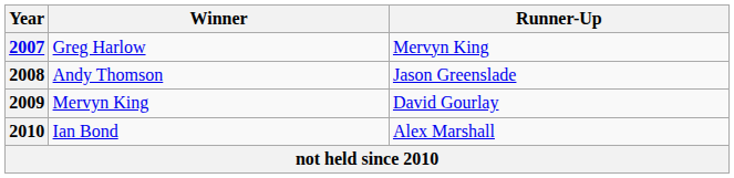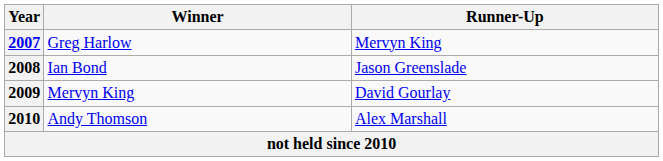2008 | Winner: Andy Thomson -> Ian Bond
2010 | Winner: Ian Bond -> Andy Thomson
